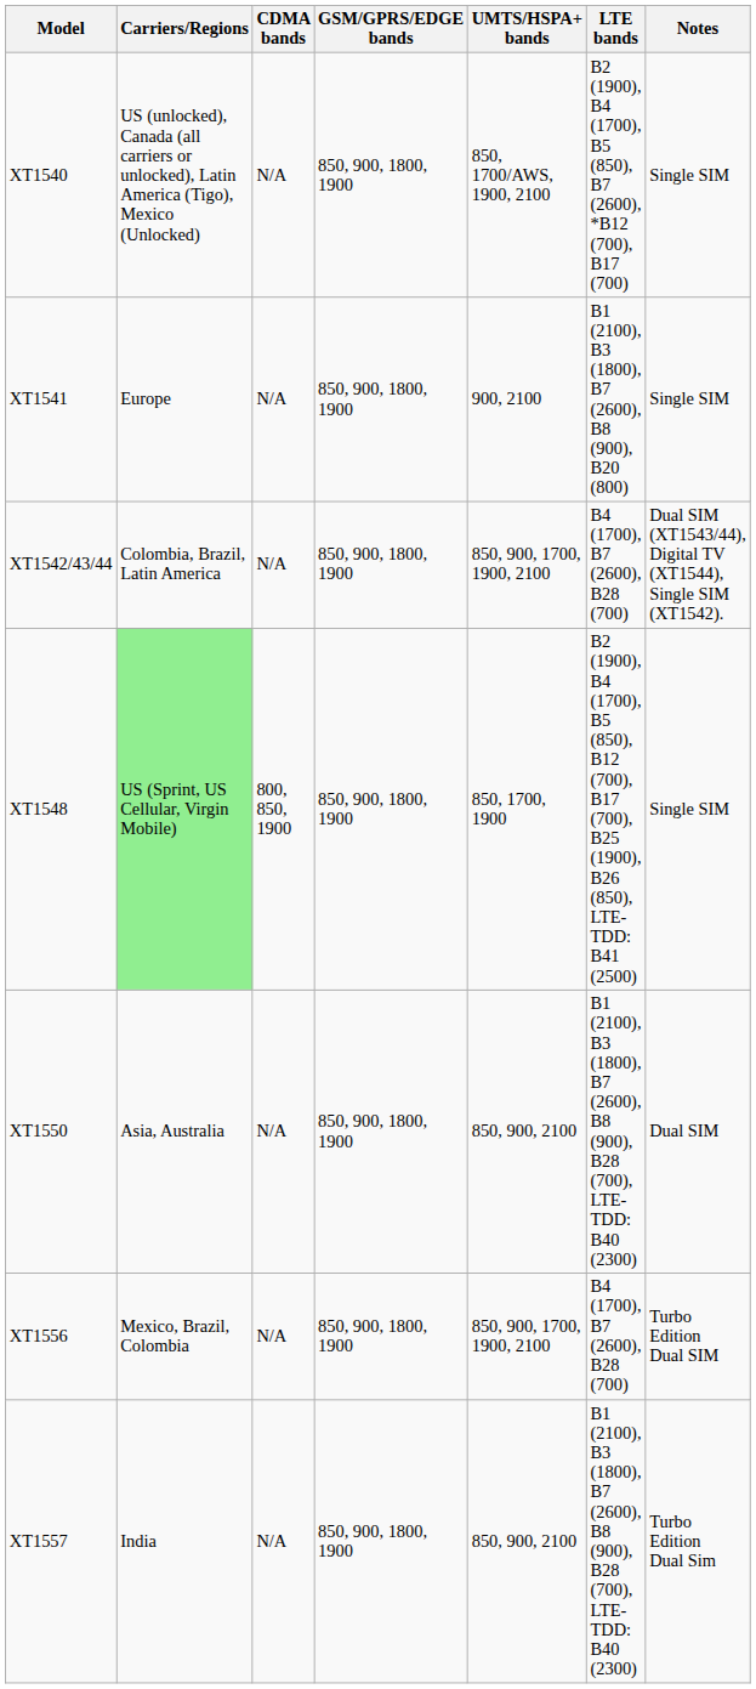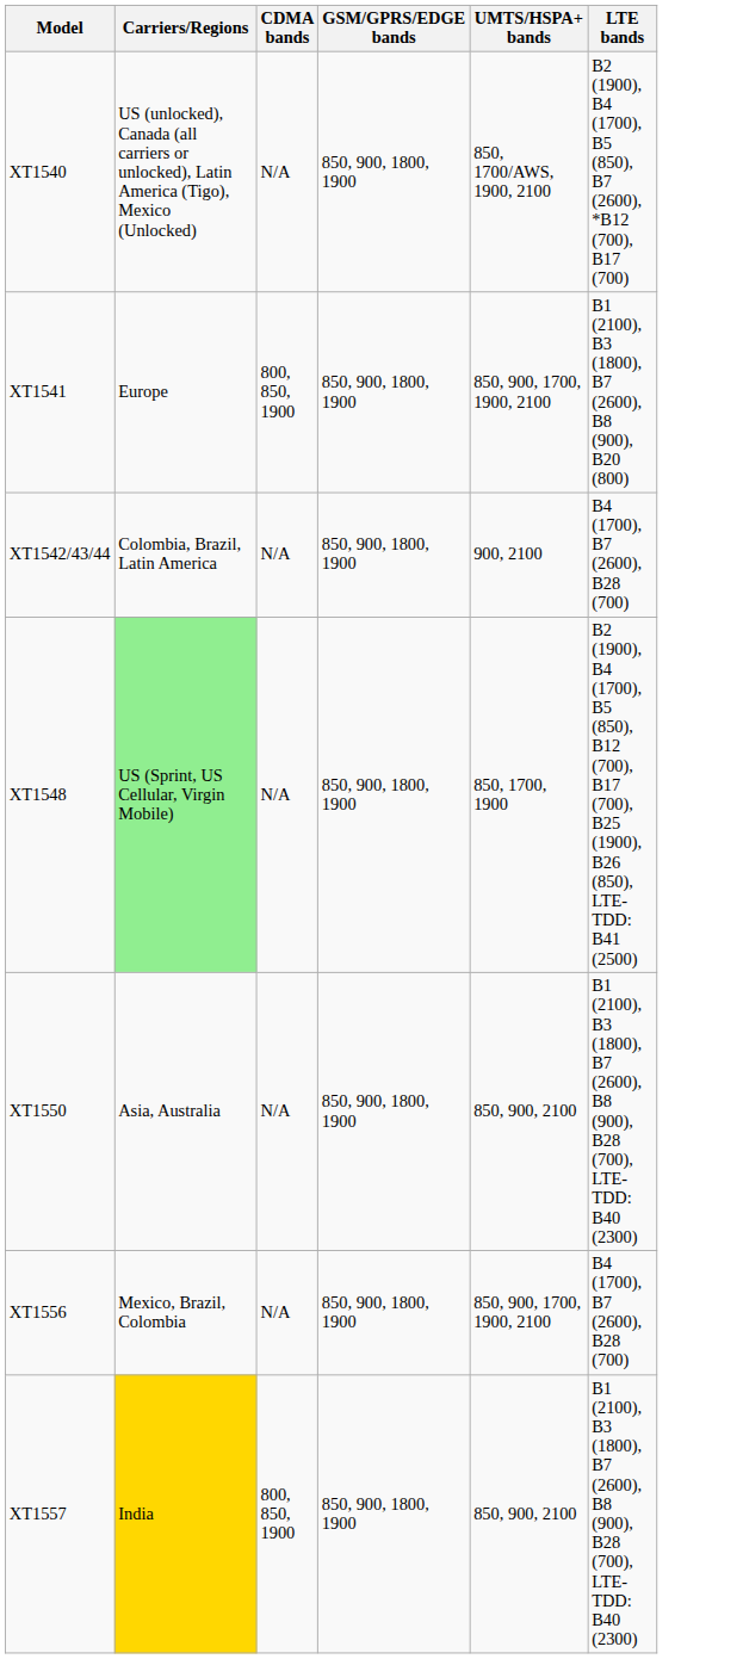- column: Notes | Single SIM | Single SIM | Dual SIM (XT1543/44), Digital TV (XT1544), Single SIM (XT1542). | Single SIM | Dual SIM | Turbo Edition Dual SIM | Turbo Edition Dual Sim
XT1541 | CDMA bands: N/A -> 800, 850, 1900
XT1541 | UMTS/HSPA+ bands: 900, 2100 -> 850, 900, 1700, 1900, 2100
XT1542/43/44 | UMTS/HSPA+ bands: 850, 900, 1700, 1900, 2100 -> 900, 2100
XT1548 | CDMA bands: 800, 850, 1900 -> N/A
XT1557 | Carriers/Regions: no background -> gold background
XT1557 | CDMA bands: N/A -> 800, 850, 1900
